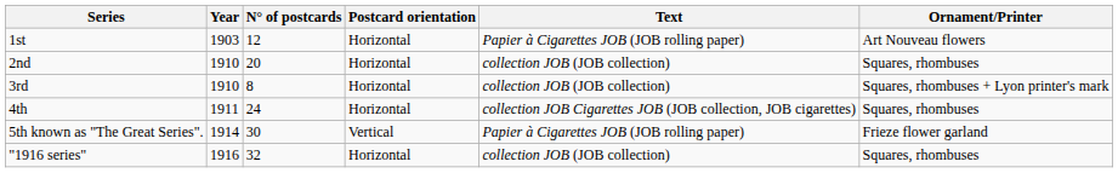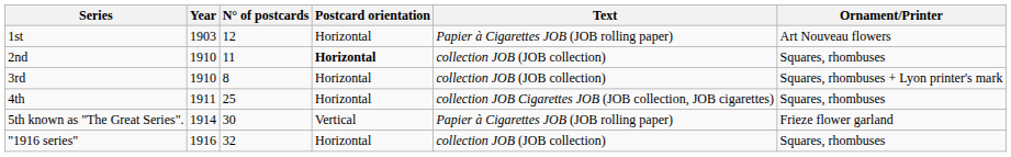2nd | N° of postcards: 20 -> 11
2nd | Postcard orientation: normal -> bold
4th | N° of postcards: 24 -> 25
